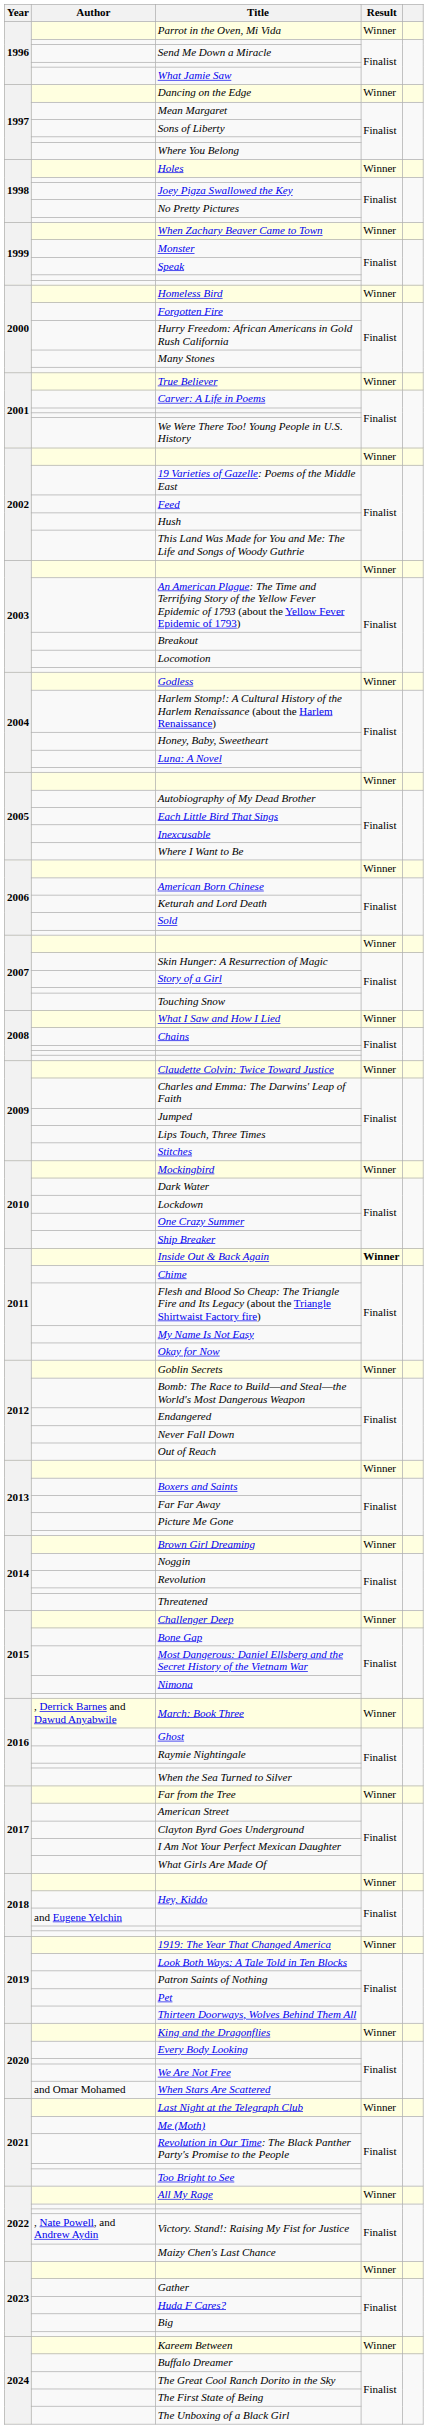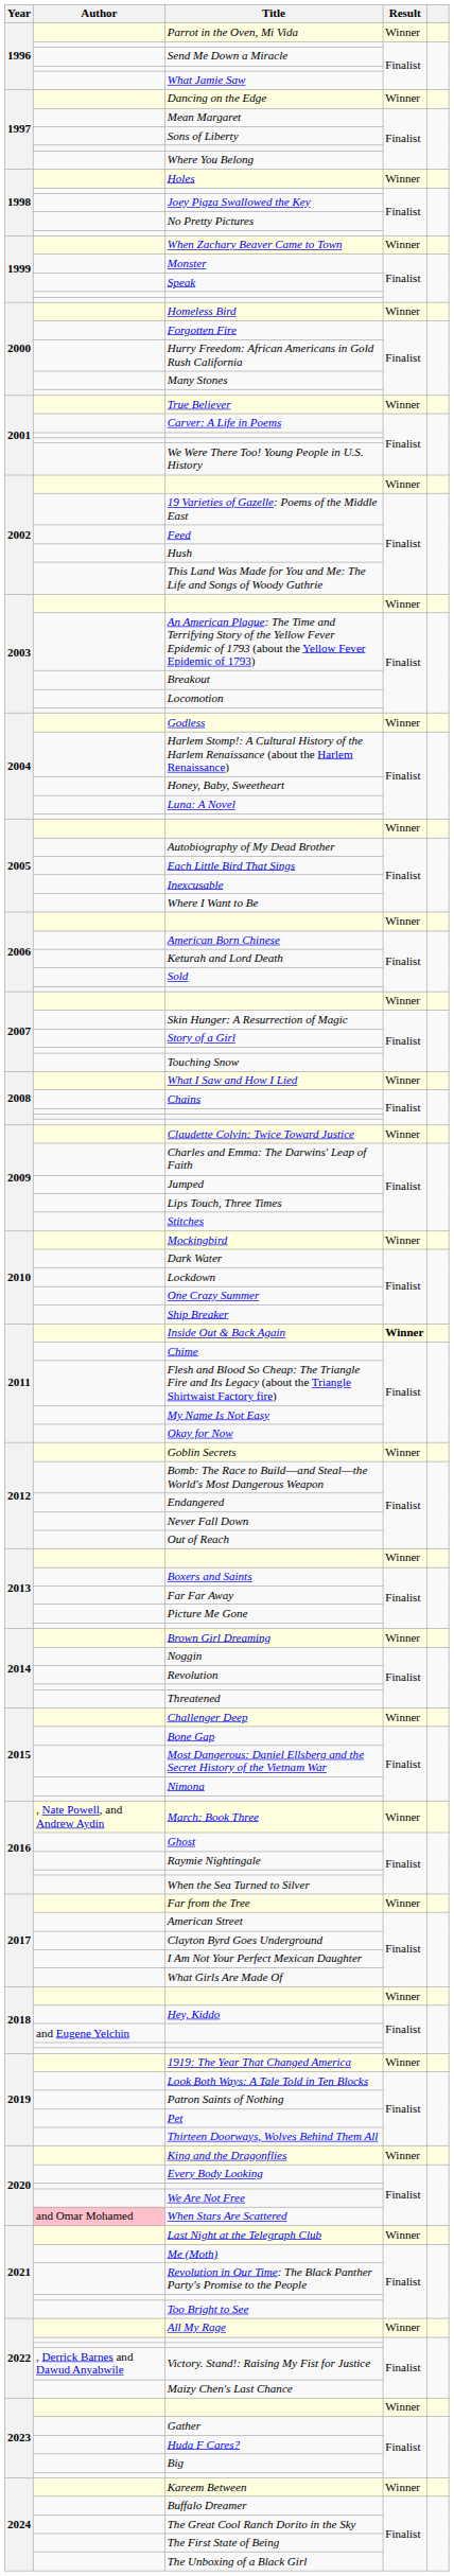March: Book Three | Author: , Derrick Barnes and Dawud Anyabwile -> , Nate Powell, and Andrew Aydin
When Stars Are Scattered | Author: no background -> pink background
Victory. Stand!: Raising My Fist for Justice | Author: , Nate Powell, and Andrew Aydin -> , Derrick Barnes and Dawud Anyabwile
